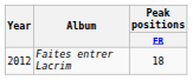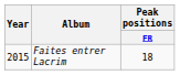Faites entrer Lacrim | Year: 2012 -> 2015
